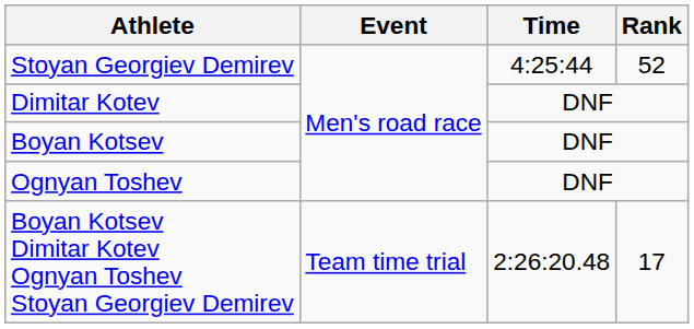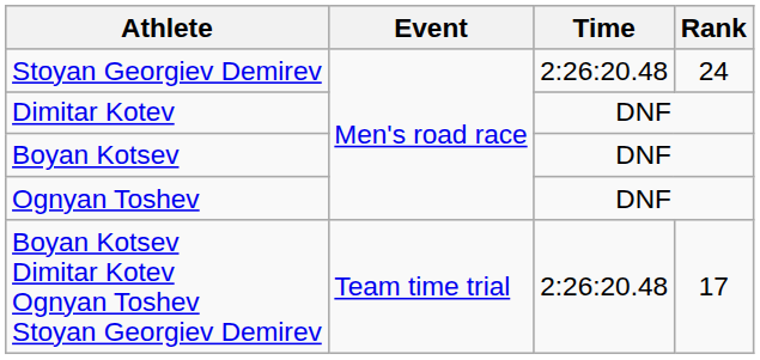Stoyan Georgiev Demirev | Time: 4:25:44 -> 2:26:20.48
Stoyan Georgiev Demirev | Rank: 52 -> 24
